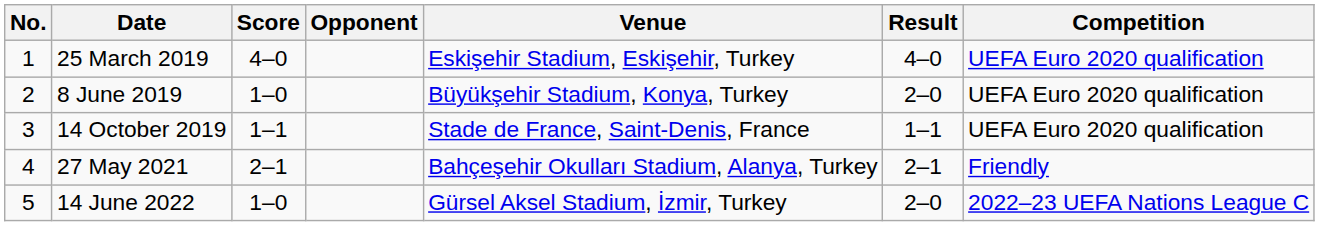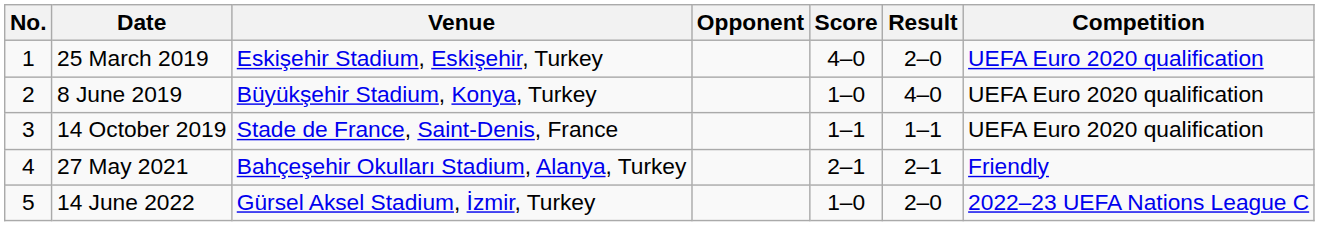columns swapped: Venue <-> Score
25 March 2019 | Result: 4–0 -> 2–0
8 June 2019 | Result: 2–0 -> 4–0
